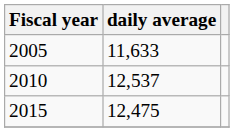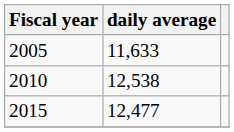2010 | daily average: 12,537 -> 12,538
2015 | daily average: 12,475 -> 12,477
